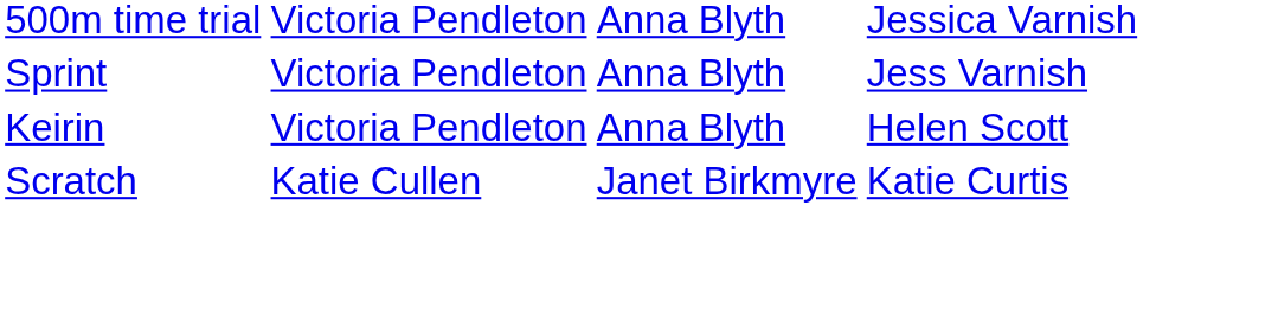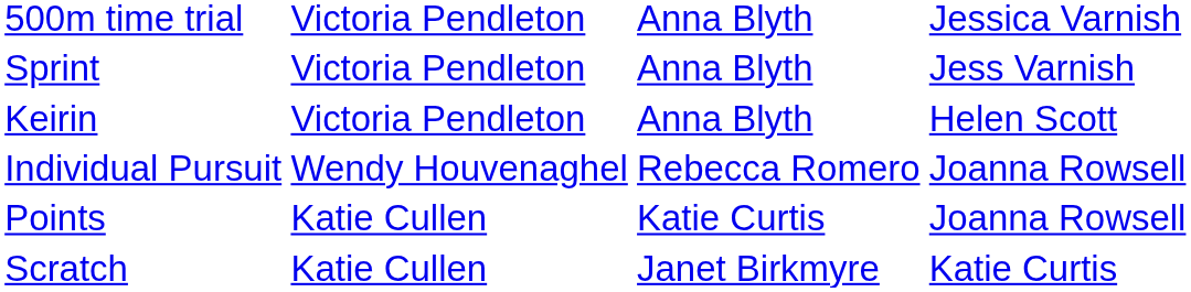+ row: Individual Pursuit | Wendy Houvenaghel | Rebecca Romero | Joanna Rowsell
+ row: Points | Katie Cullen | Katie Curtis | Joanna Rowsell
